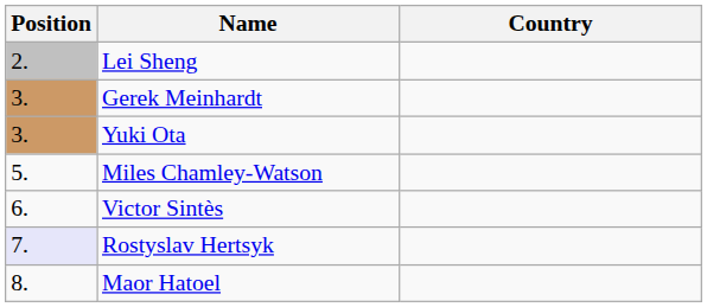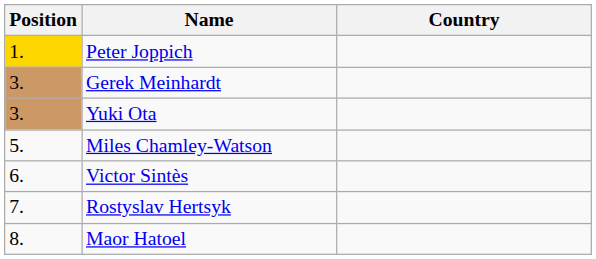+ row: 1. | Peter Joppich
- row: 2. | Lei Sheng
Rostyslav Hertsyk | Position: lavender background -> no background
